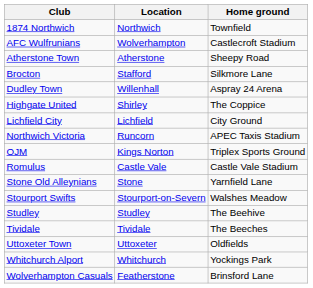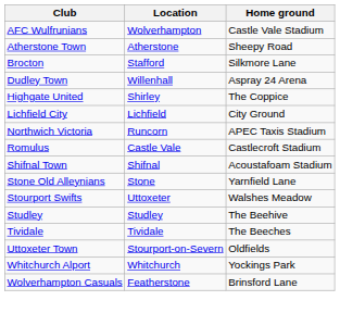- row: 1874 Northwich | Northwich | Townfield
AFC Wulfrunians | Home ground: Castlecroft Stadium -> Castle Vale Stadium
- row: OJM | Kings Norton | Triplex Sports Ground
Romulus | Home ground: Castle Vale Stadium -> Castlecroft Stadium
+ row: Shifnal Town | Shifnal | Acoustafoam Stadium
Stourport Swifts | Location: Stourport-on-Severn -> Uttoxeter
Uttoxeter Town | Location: Uttoxeter -> Stourport-on-Severn
